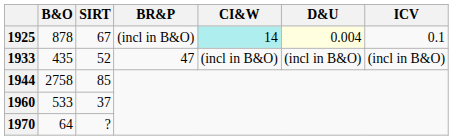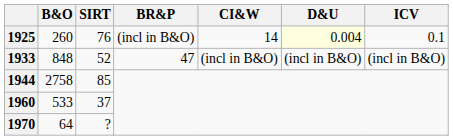1925 | B&O: 878 -> 260
1925 | SIRT: 67 -> 76
1925 | CI&W: paleturquoise background -> no background
1933 | B&O: 435 -> 848
